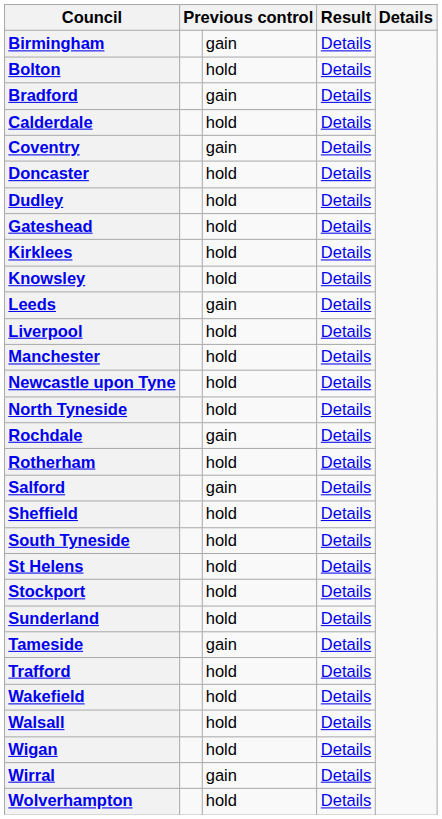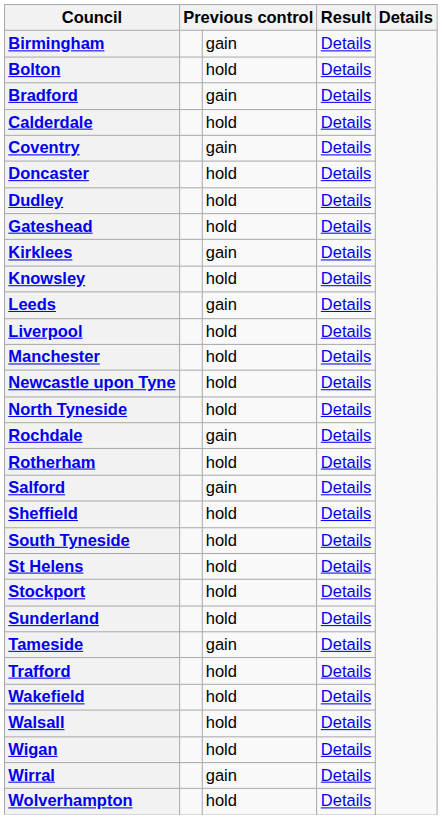Kirklees | column 3: hold -> gain
